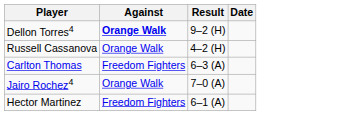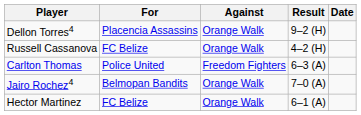+ column: For | Placencia Assassins | FC Belize | Police United | Belmopan Bandits | FC Belize
Dellon Torres4 | Against: bold -> normal
Hector Martinez | Against: Freedom Fighters -> Orange Walk
